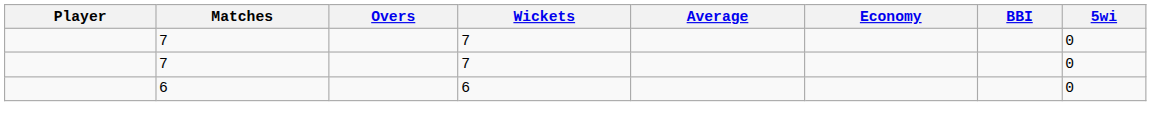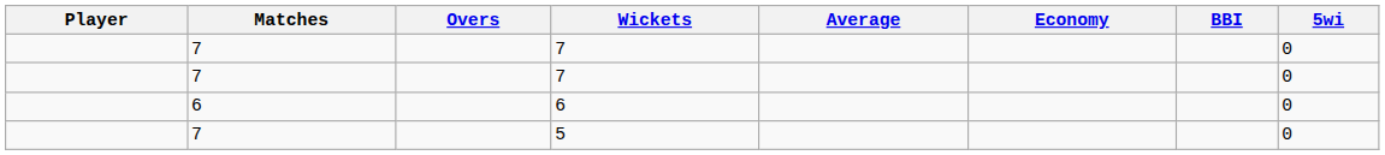+ row: 7 | 5 | 0
